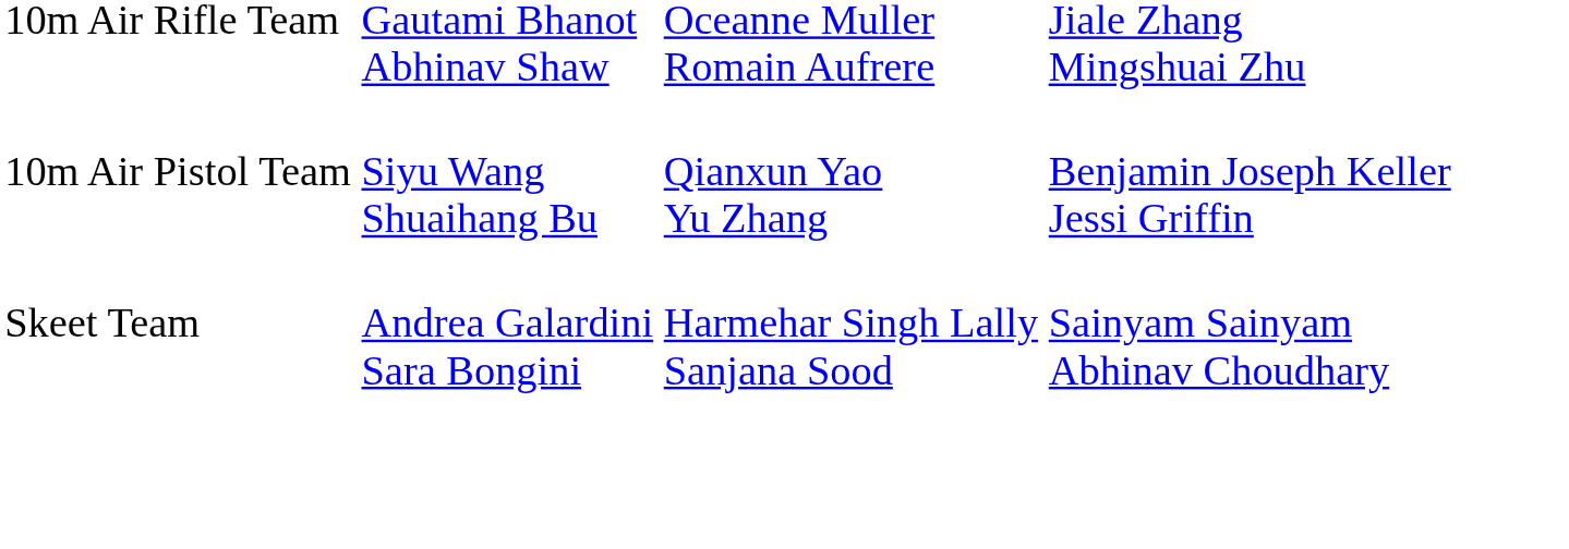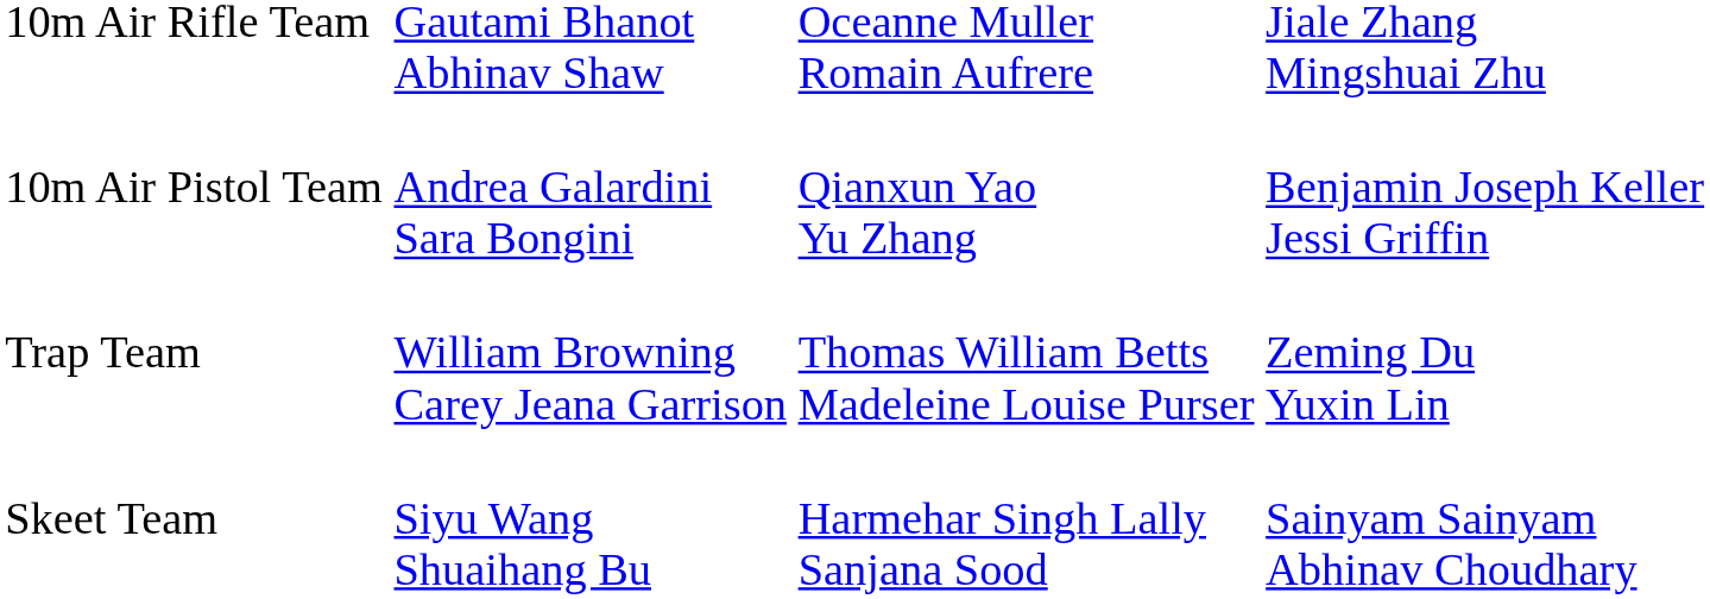10m Air Pistol Team | column 2: Siyu Wang Shuaihang Bu -> Andrea Galardini Sara Bongini
+ row: Trap Team | William Browning Carey Jeana Garrison | Thomas William Betts Madeleine Louise Purser | Zeming Du Yuxin Lin
Skeet Team | column 2: Andrea Galardini Sara Bongini -> Siyu Wang Shuaihang Bu
